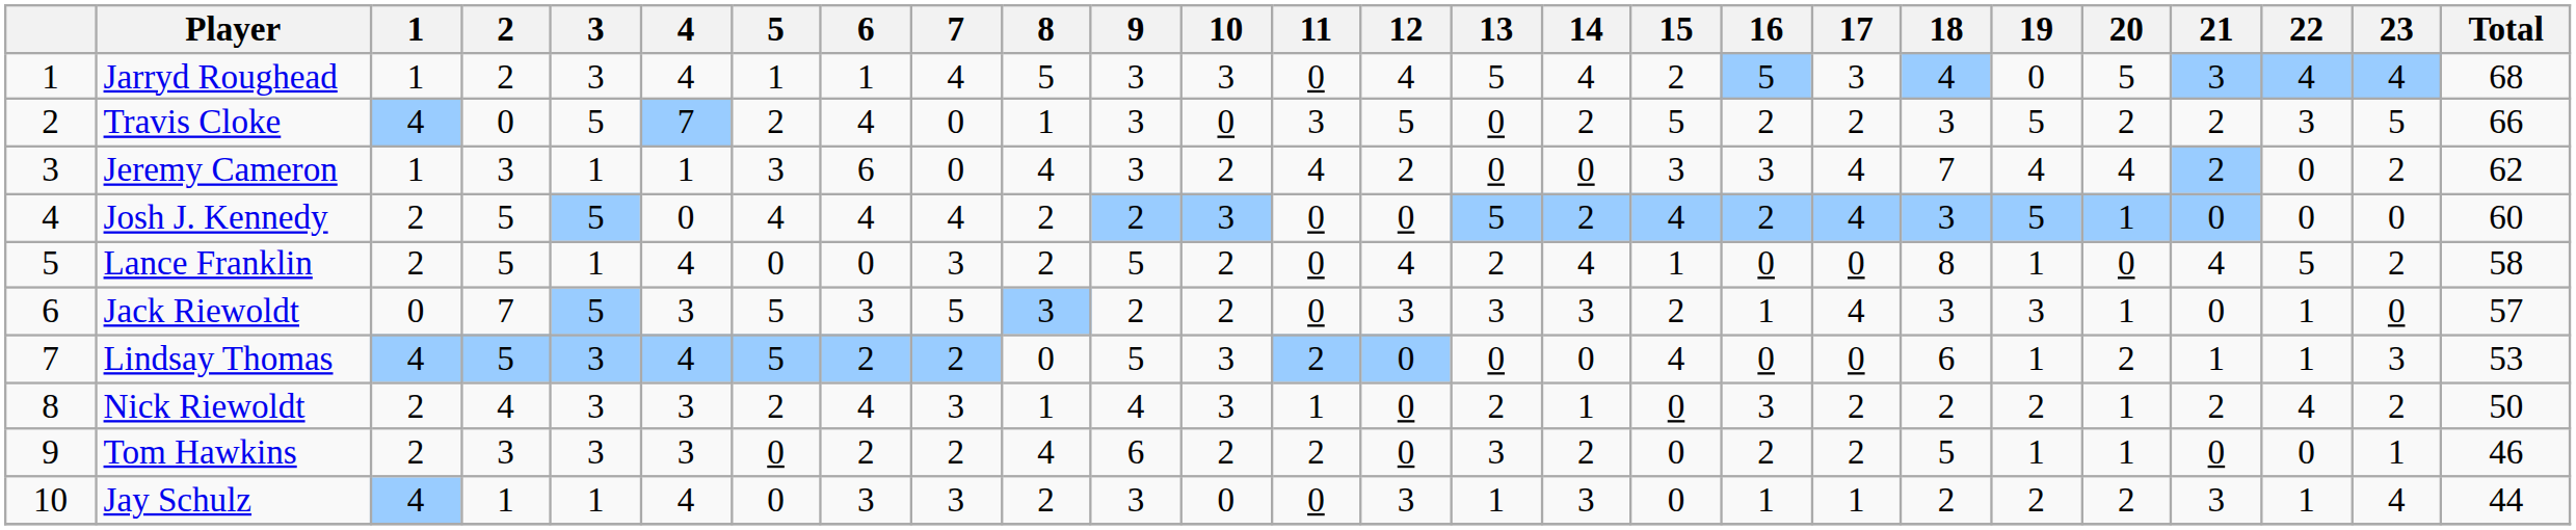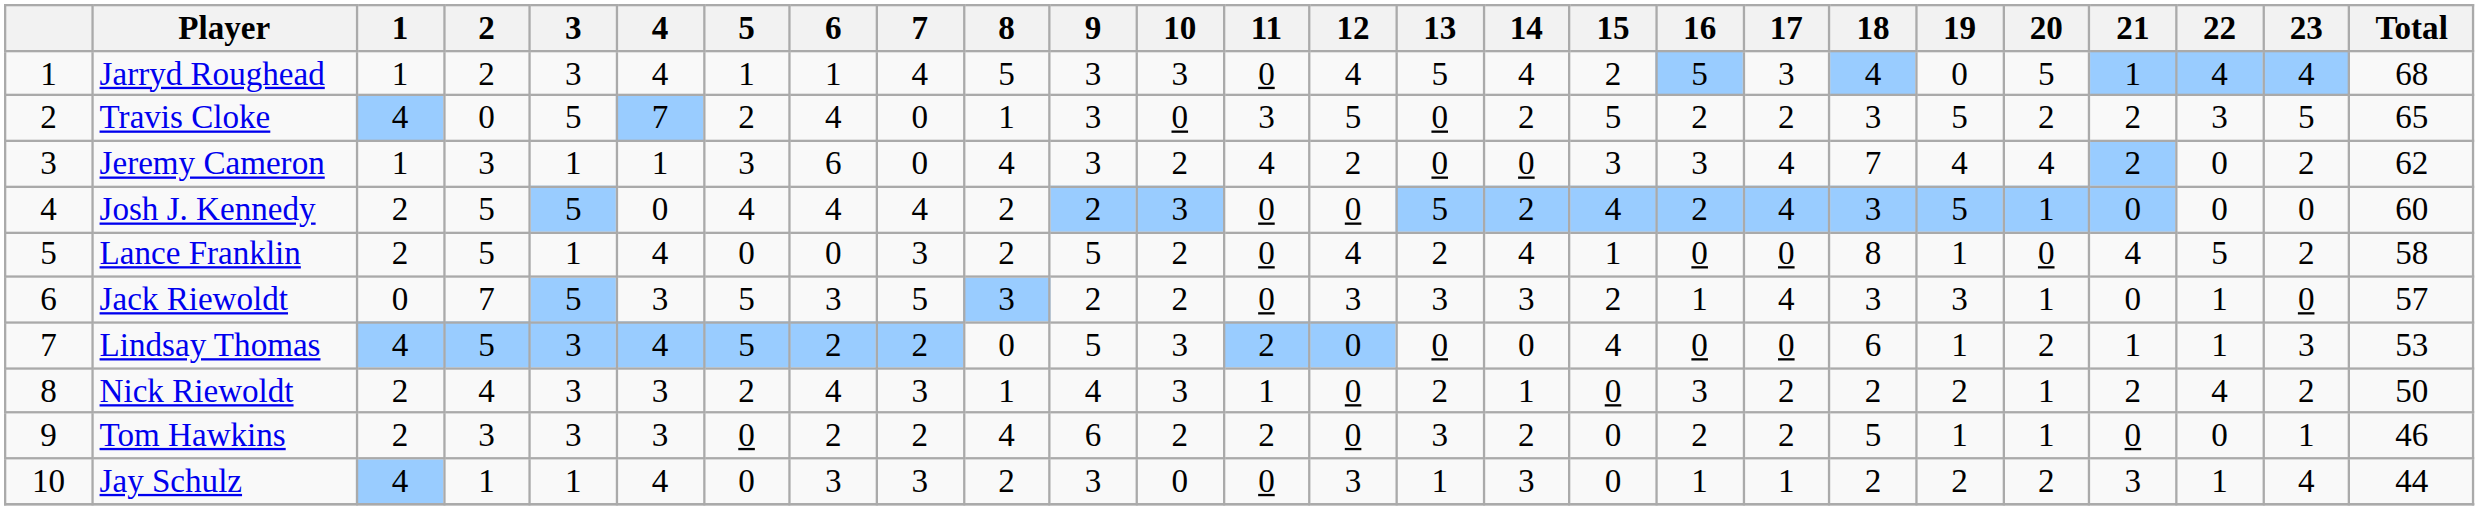Jarryd Roughead | 21: 3 -> 1
Travis Cloke | Total: 66 -> 65
